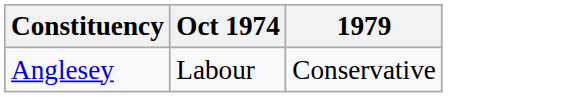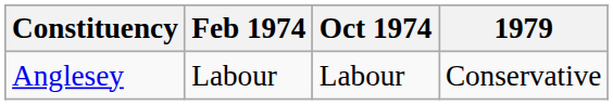+ column: Feb 1974 | Labour
